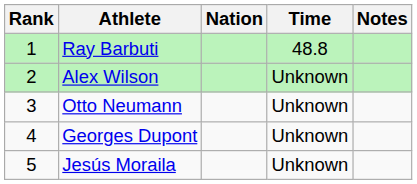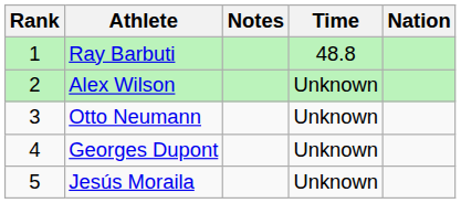columns swapped: Nation <-> Notes
